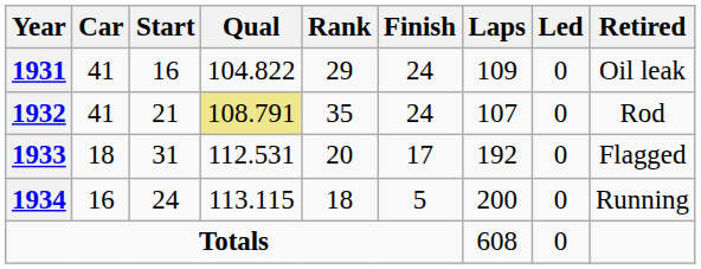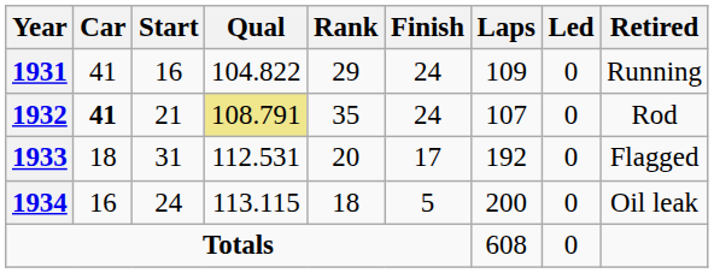1931 | Retired: Oil leak -> Running
1932 | Car: normal -> bold
1934 | Retired: Running -> Oil leak
